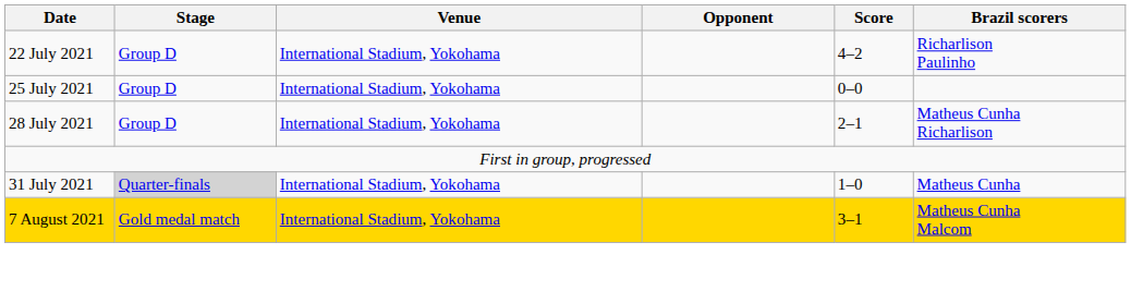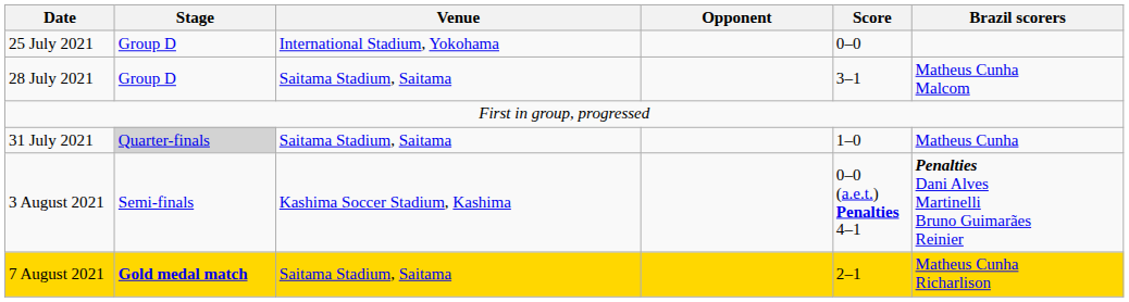- row: 22 July 2021 | Group D | International Stadium, Yokohama | 4–2 | Richarlison Paulinho
28 July 2021 | Venue: International Stadium, Yokohama -> Saitama Stadium, Saitama
28 July 2021 | Score: 2–1 -> 3–1
28 July 2021 | Brazil scorers: Matheus Cunha Richarlison -> Matheus Cunha Malcom
31 July 2021 | Venue: International Stadium, Yokohama -> Saitama Stadium, Saitama
+ row: 3 August 2021 | Semi-finals | Kashima Soccer Stadium, Kashima | 0–0 (a.e.t.) Penalties 4–1 | Penalties Dani Alves Martinelli Bruno Guimarães Reinier
7 August 2021 | Stage: normal -> bold
7 August 2021 | Venue: International Stadium, Yokohama -> Saitama Stadium, Saitama
7 August 2021 | Score: 3–1 -> 2–1
7 August 2021 | Brazil scorers: Matheus Cunha Malcom -> Matheus Cunha Richarlison
